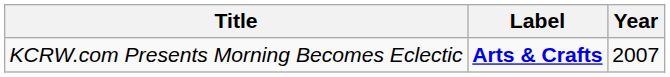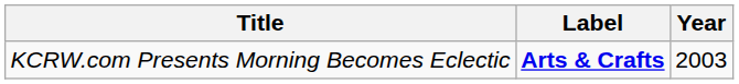KCRW.com Presents Morning Becomes Eclectic | Year: 2007 -> 2003
